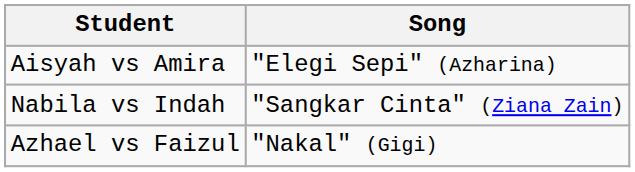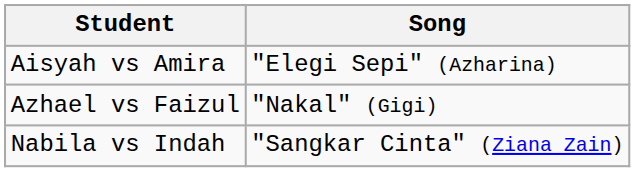rows swapped: Nabila vs Indah <-> Azhael vs Faizul
